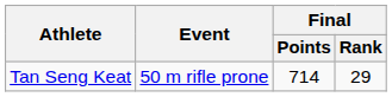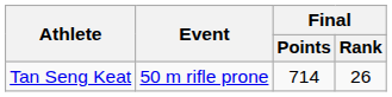Tan Seng Keat | Final / Rank: 29 -> 26
